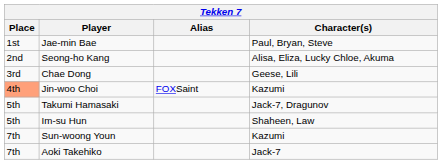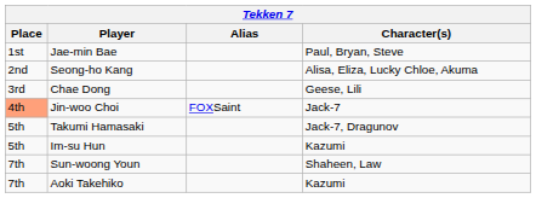Jin-woo Choi | Character(s): Kazumi -> Jack-7
Im-su Hun | Character(s): Shaheen, Law -> Kazumi
Sun-woong Youn | Character(s): Kazumi -> Shaheen, Law
Aoki Takehiko | Character(s): Jack-7 -> Kazumi
